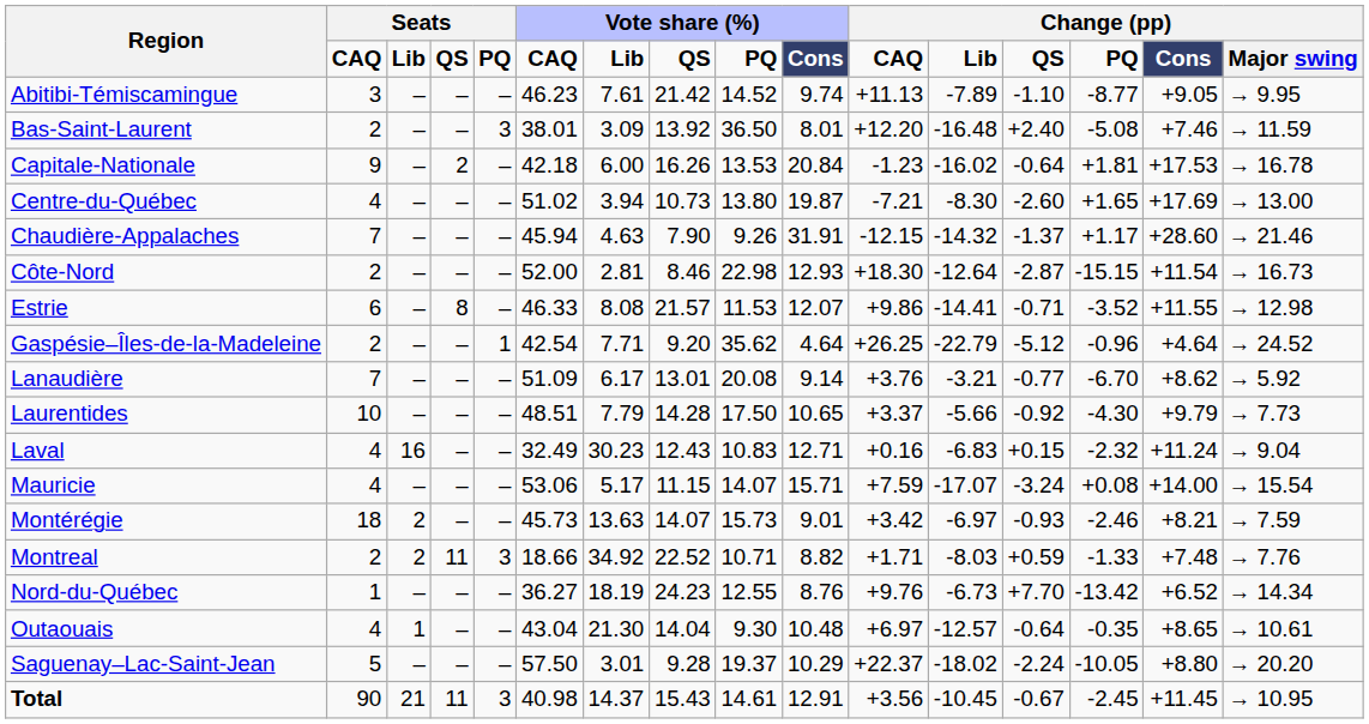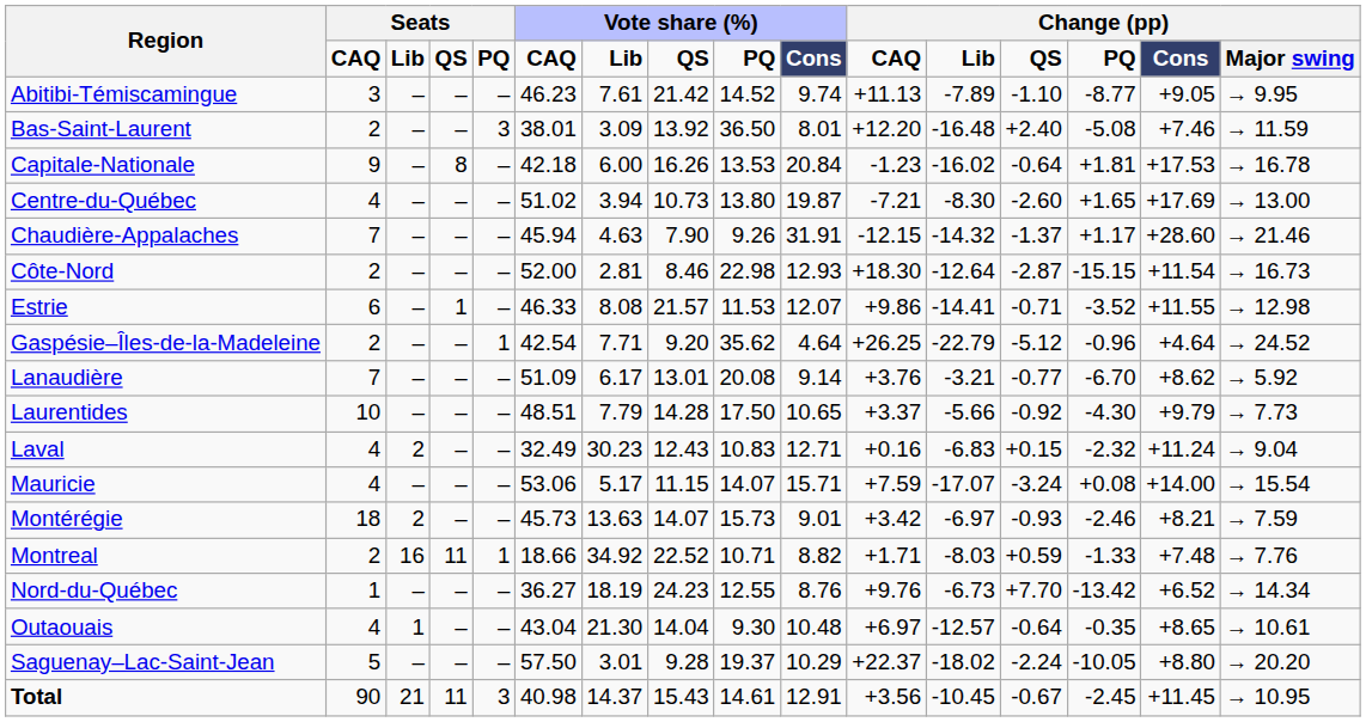Capitale-Nationale | column 4: 2 -> 8
Estrie | column 4: 8 -> 1
Laval | column 3: 16 -> 2
Montreal | column 3: 2 -> 16
Montreal | column 5: 3 -> 1
